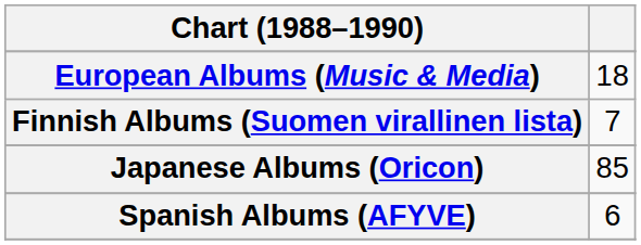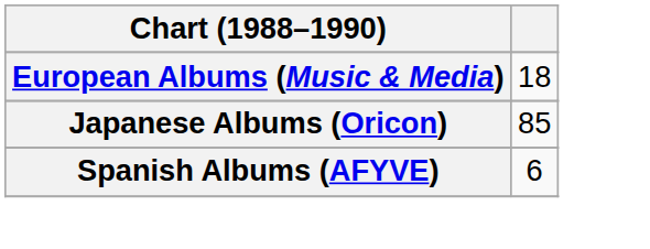- row: Finnish Albums (Suomen virallinen lista) | 7
